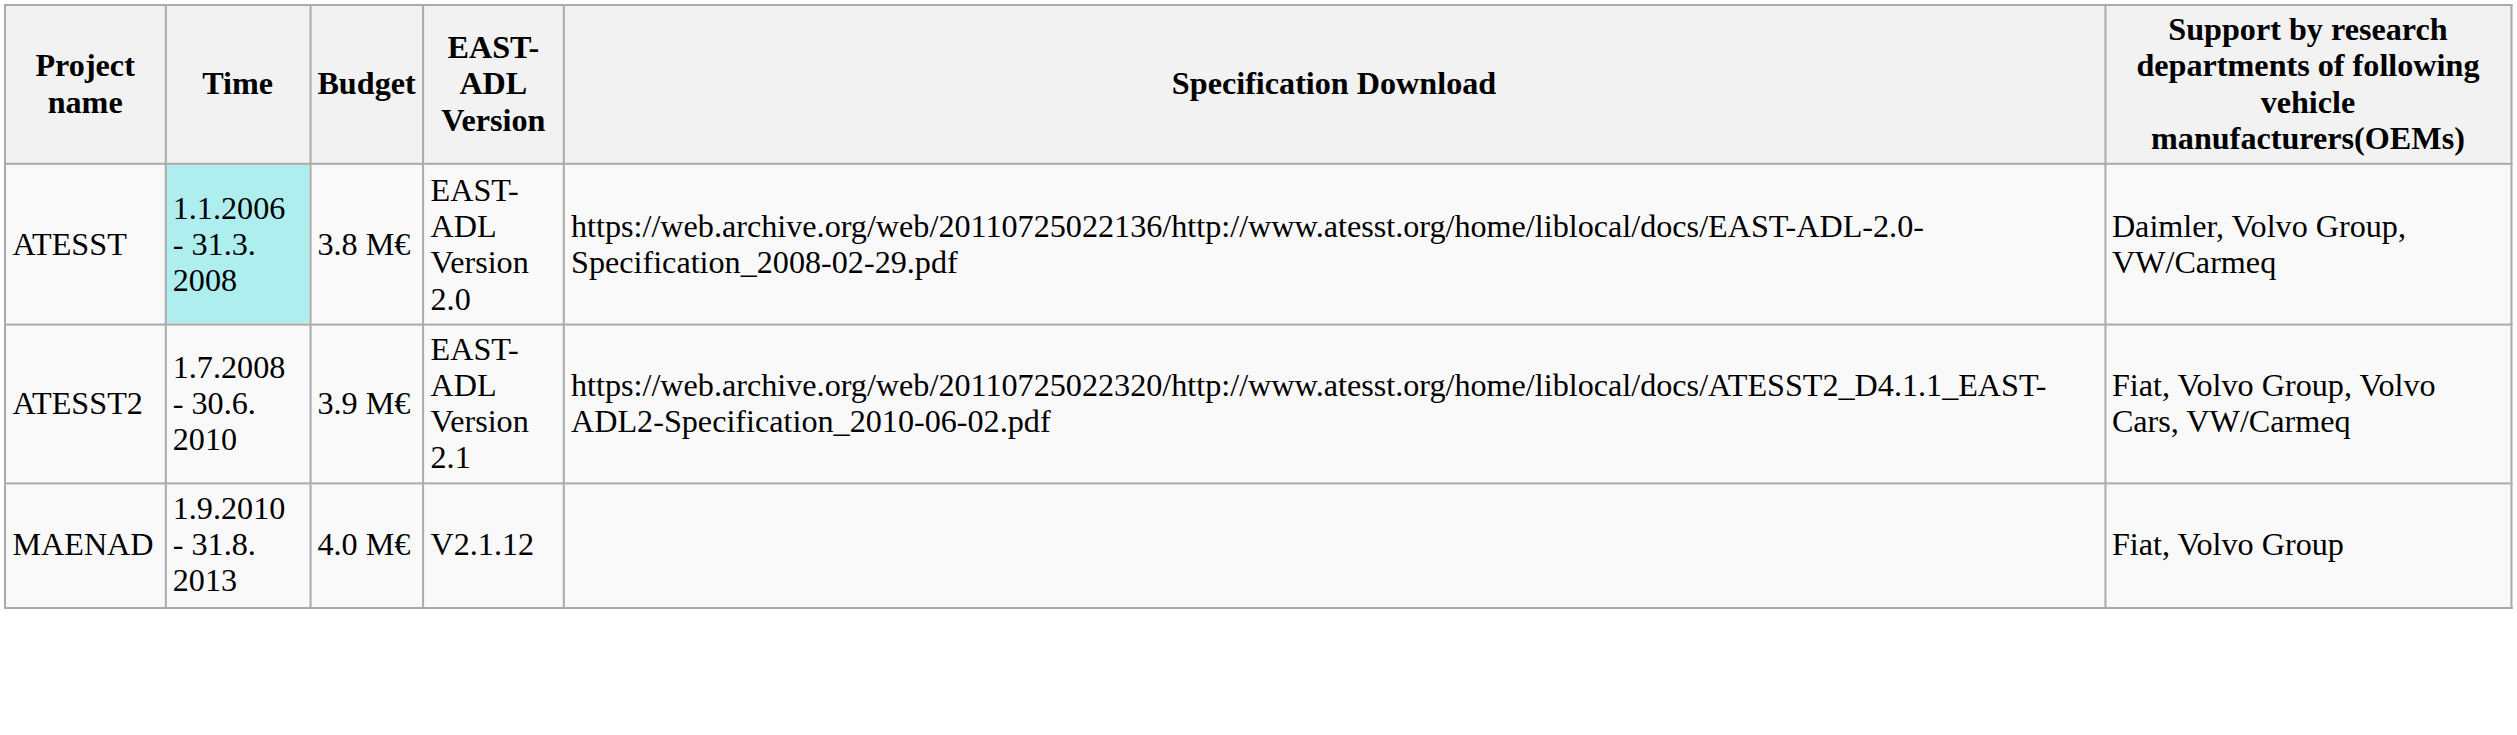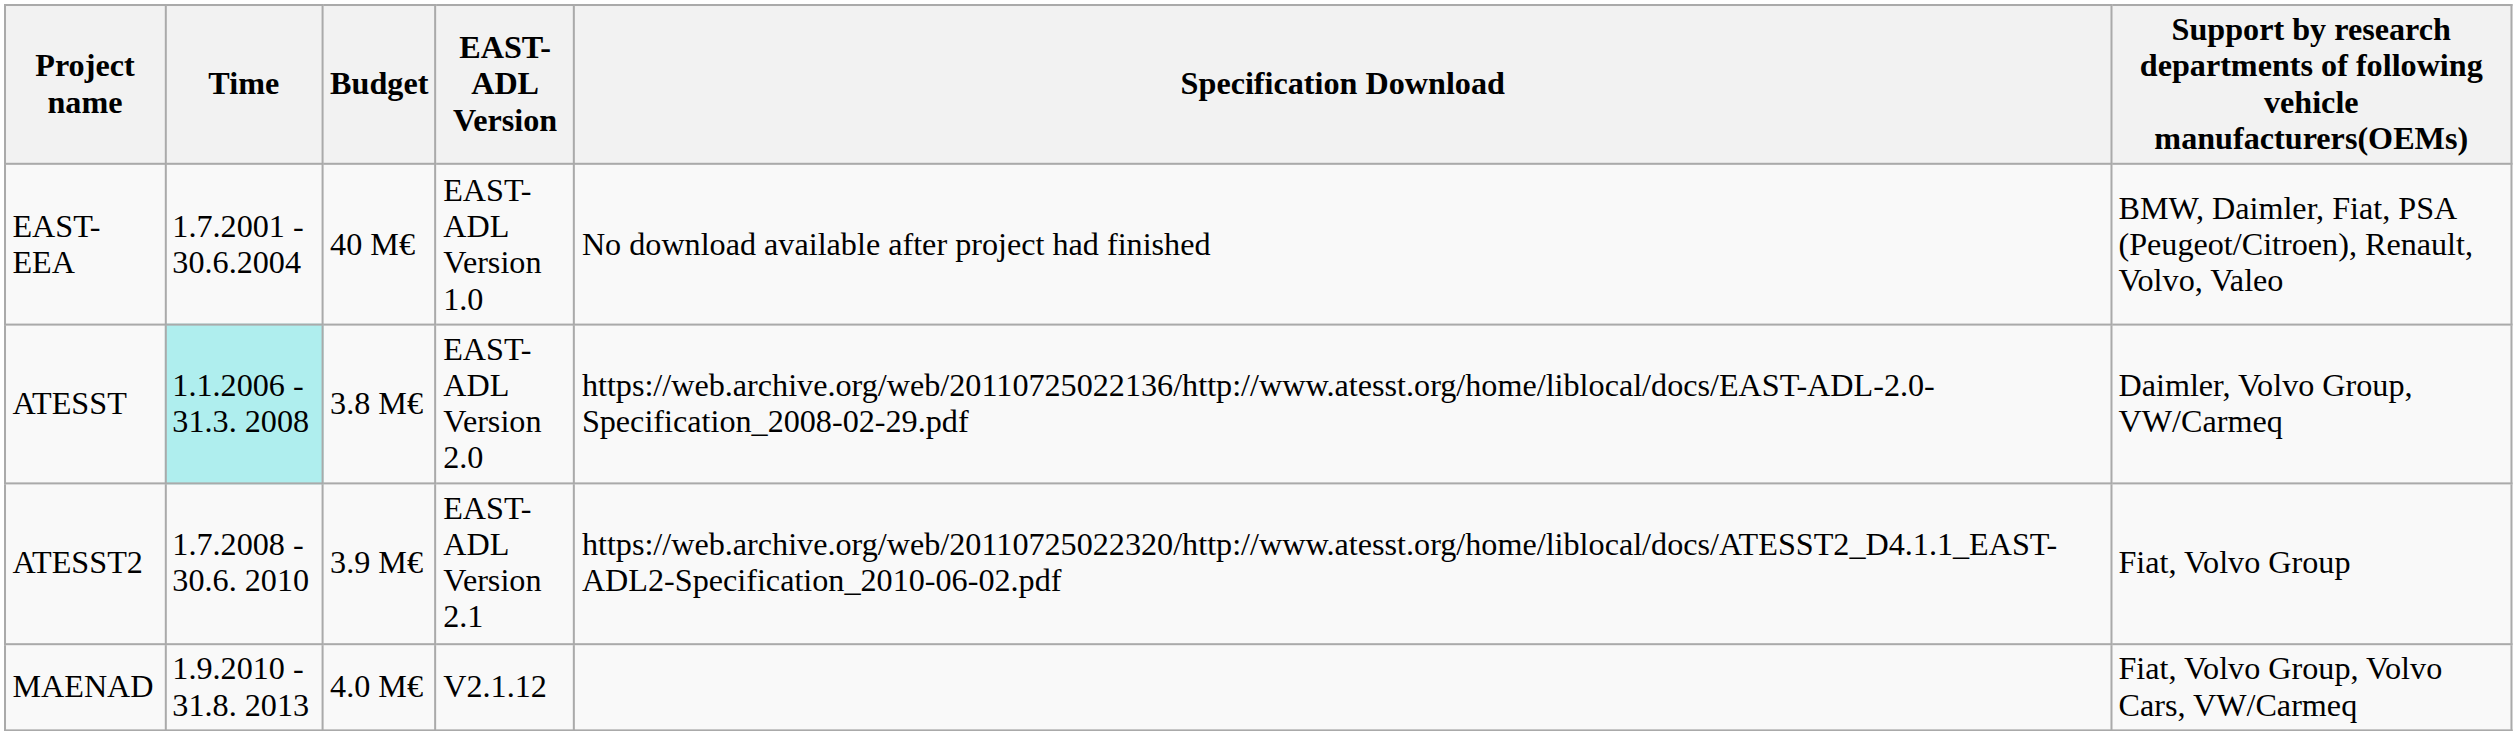+ row: EAST-EEA | 1.7.2001 - 30.6.2004 | 40 M€ | EAST-ADL Version 1.0 | No download available after project had finished | BMW, Daimler, Fiat, PSA (Peugeot/Citroen), Renault, Volvo, Valeo
ATESST2 | column 6: Fiat, Volvo Group, Volvo Cars, VW/Carmeq -> Fiat, Volvo Group
MAENAD | column 6: Fiat, Volvo Group -> Fiat, Volvo Group, Volvo Cars, VW/Carmeq
